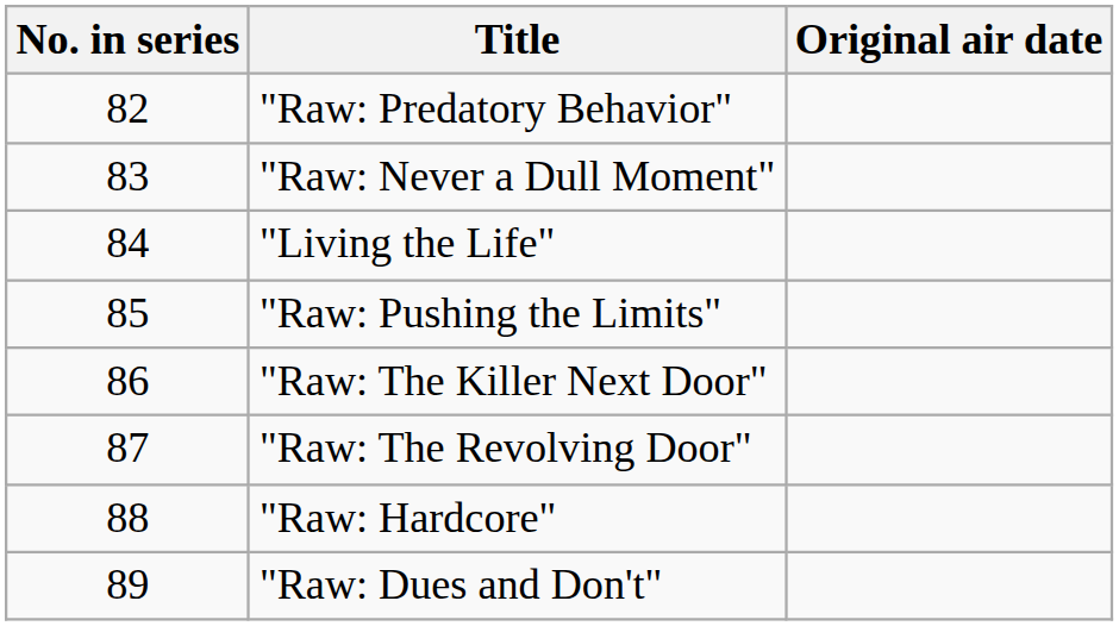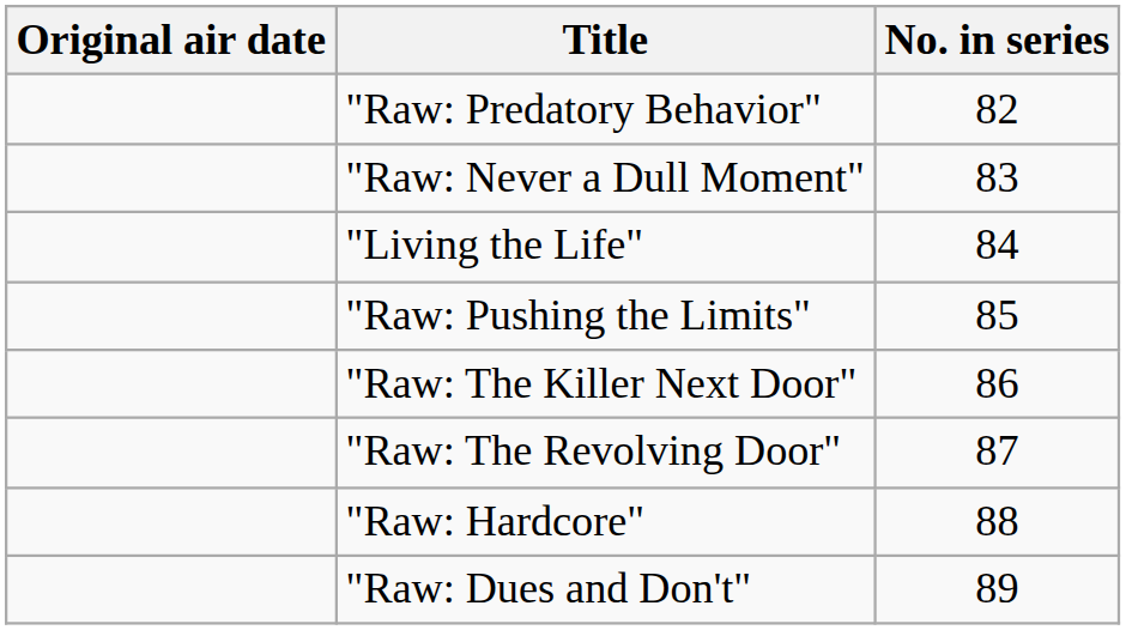columns swapped: No. in series <-> Original air date
